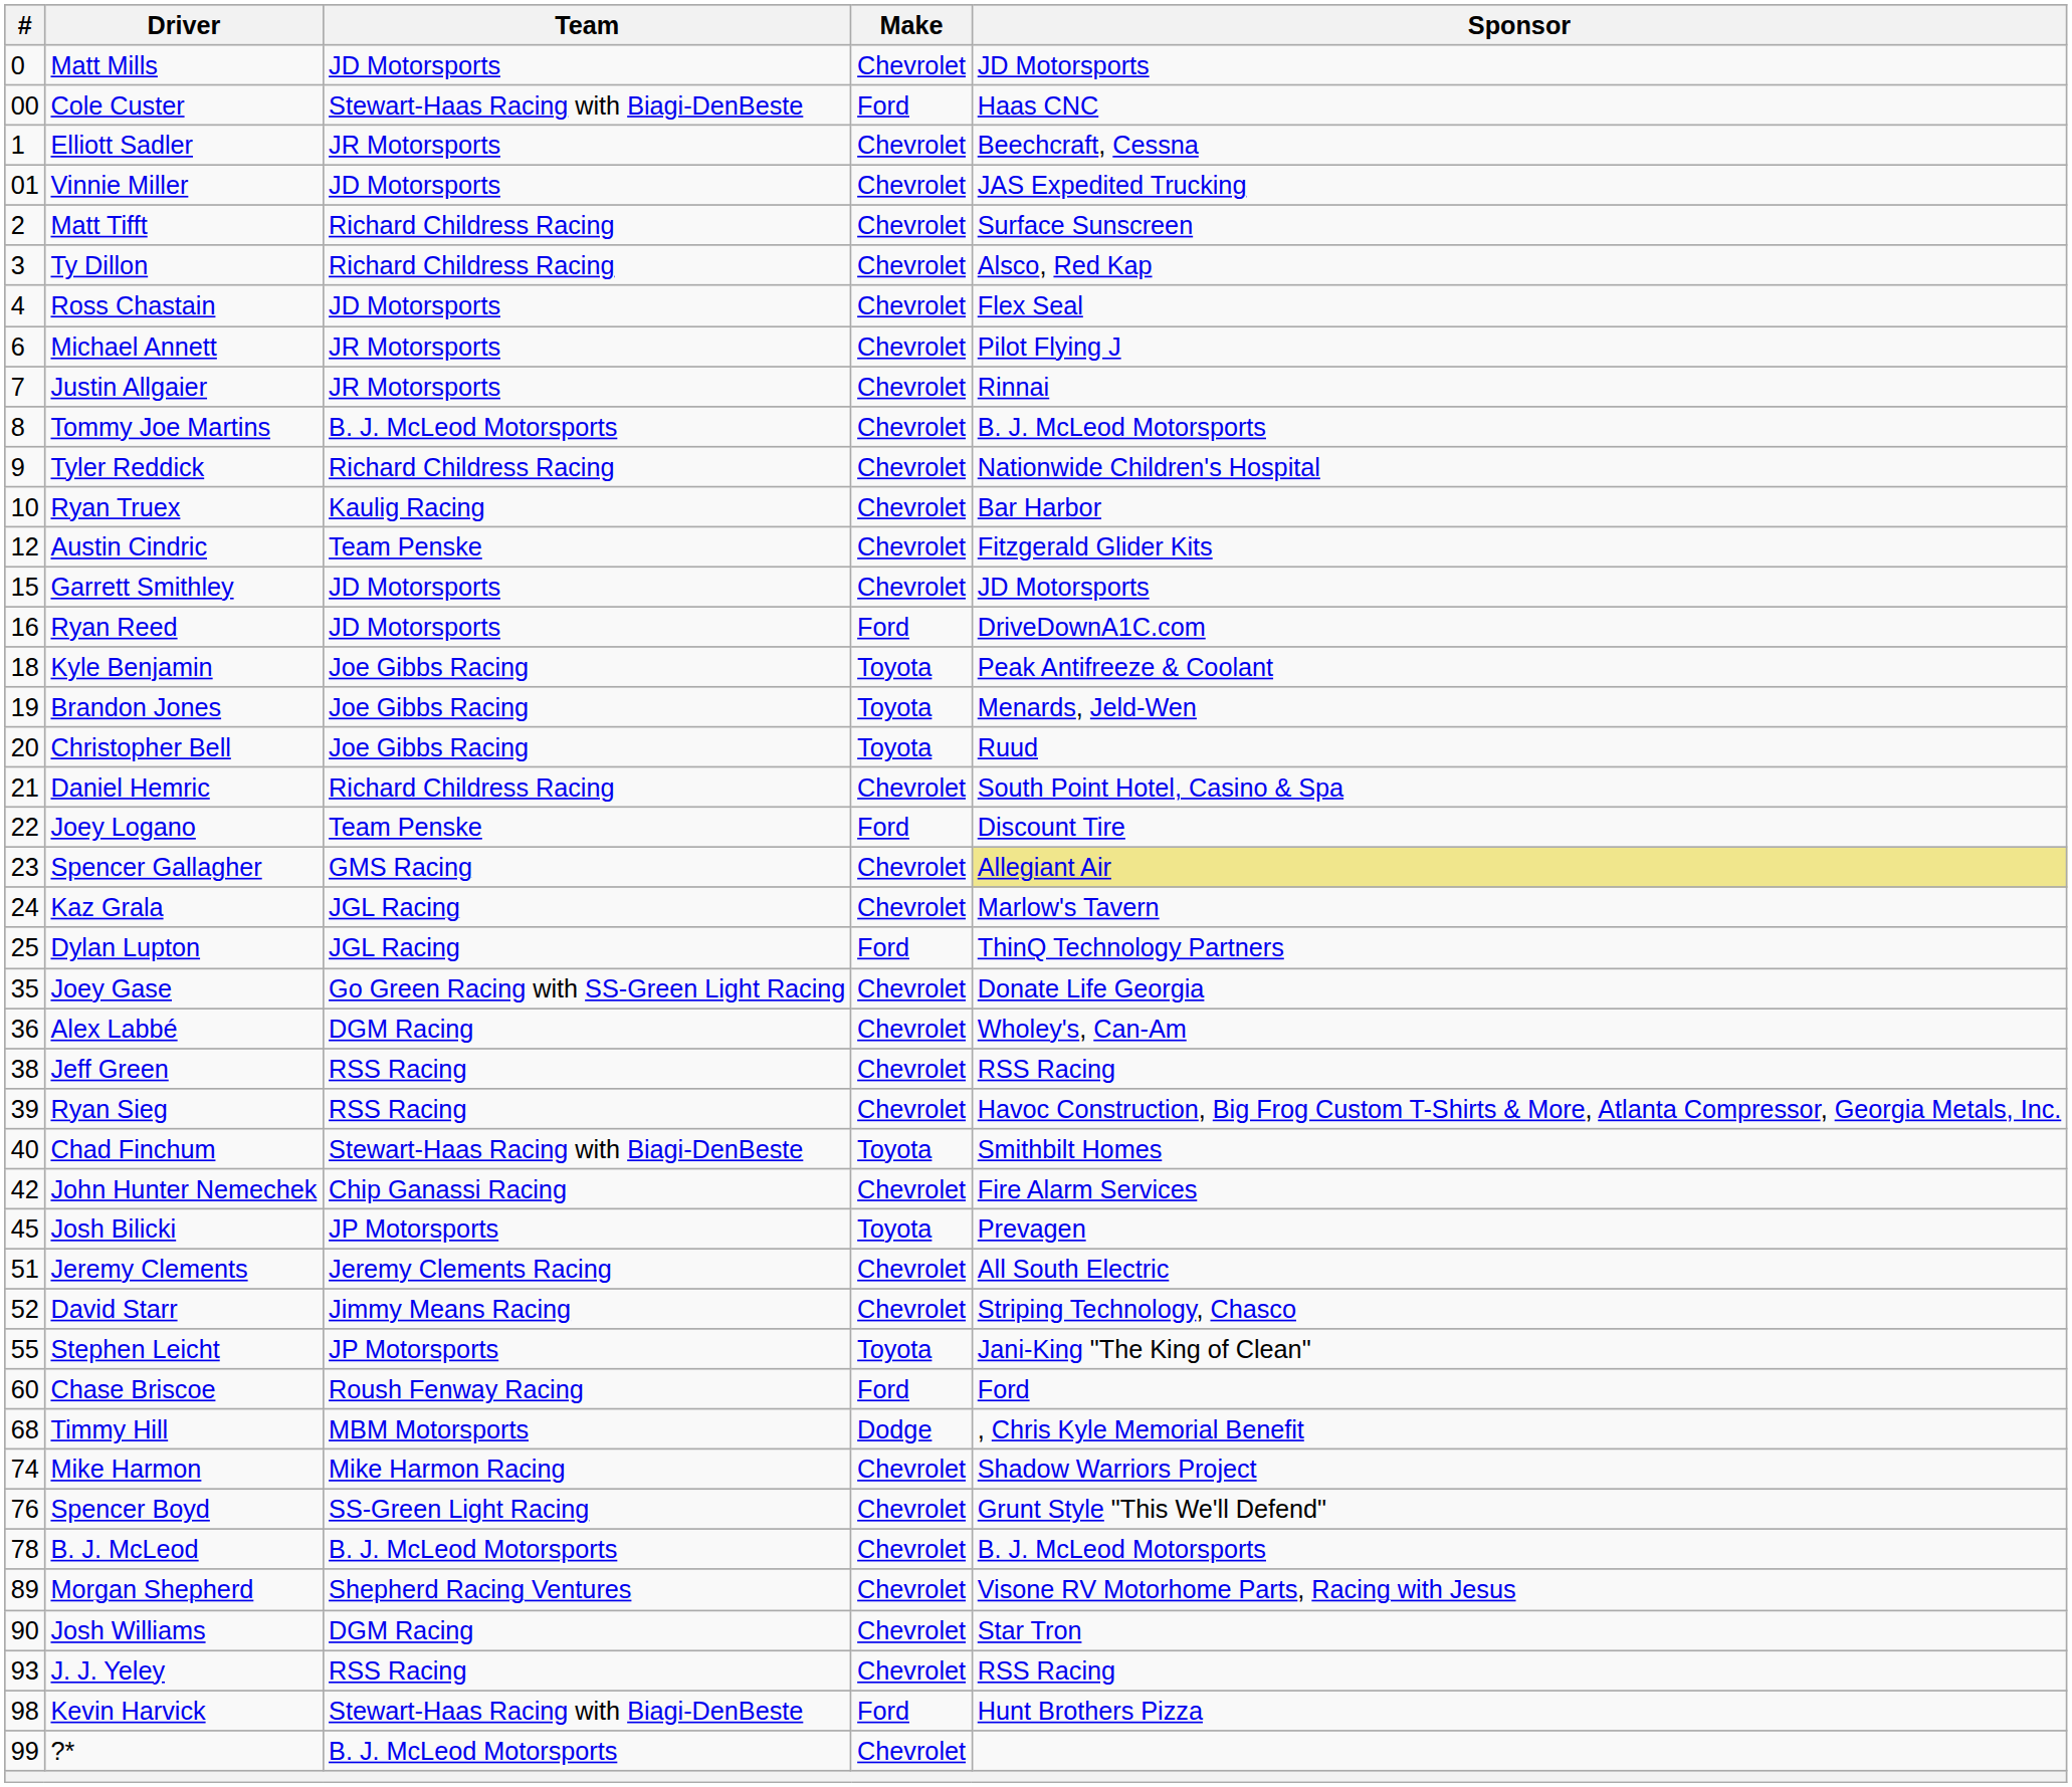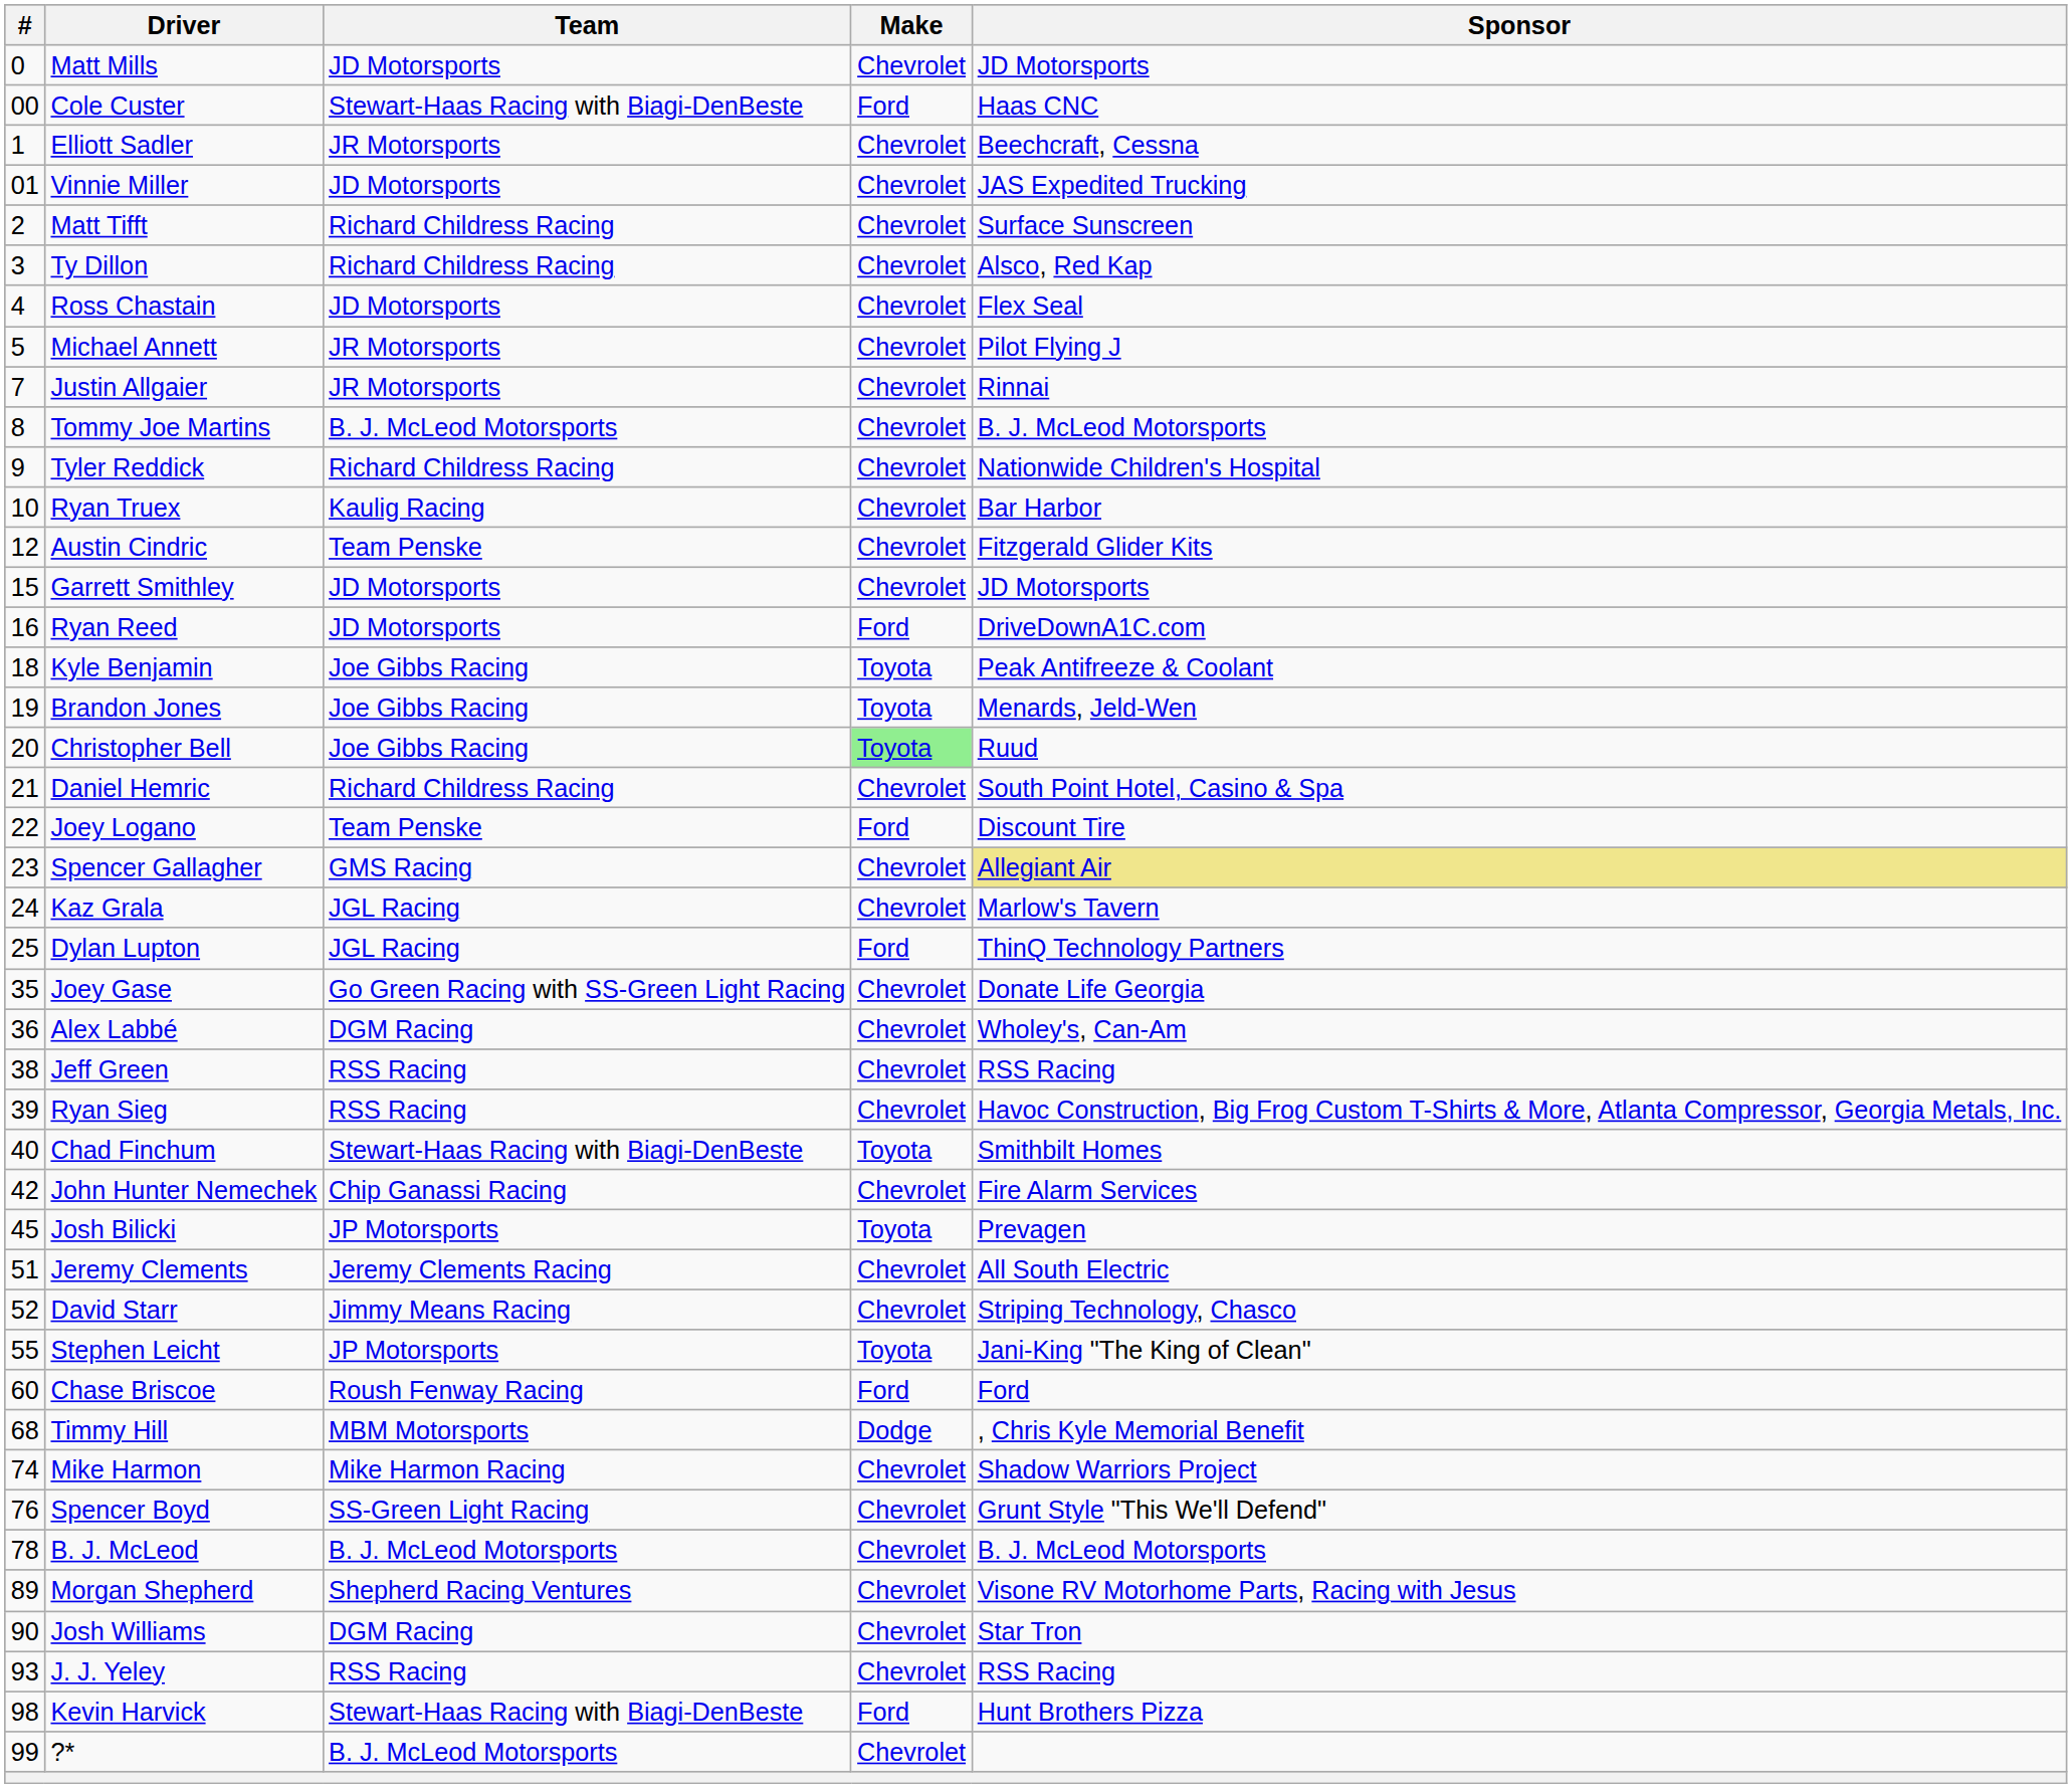Michael Annett | #: 6 -> 5
Christopher Bell | Make: no background -> lightgreen background
